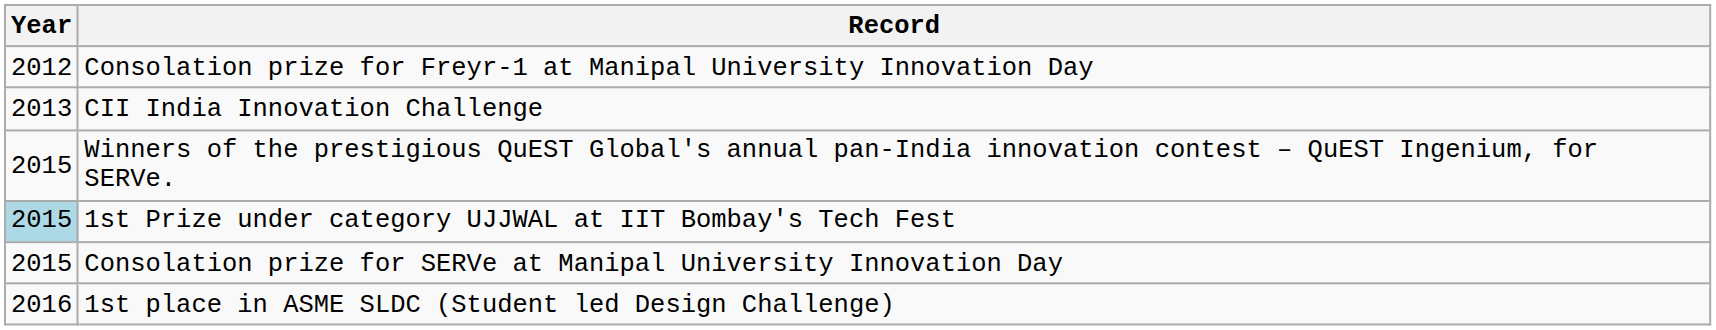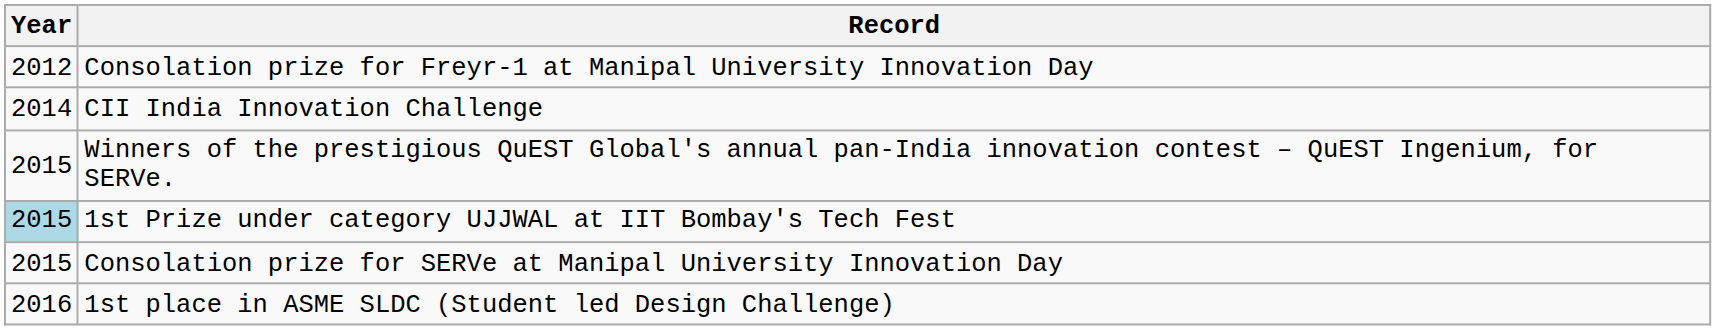CII India Innovation Challenge | Year: 2013 -> 2014
